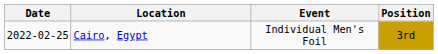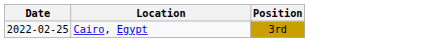- column: Event | Individual Men's Foil
